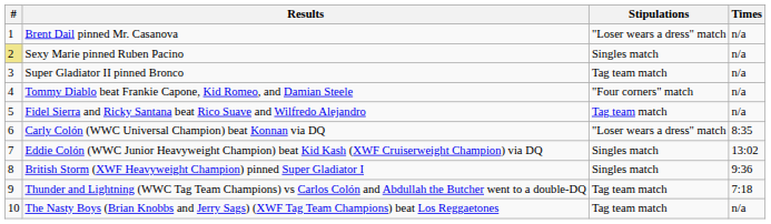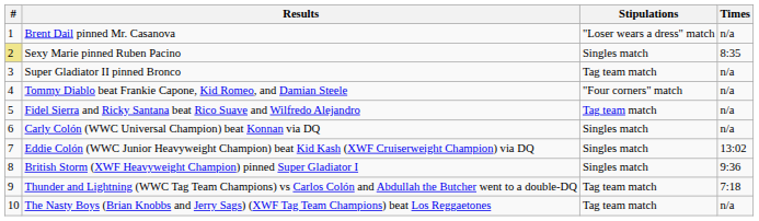Sexy Marie pinned Ruben Pacino | Times: n/a -> 8:35
Carly Colón (WWC Universal Champion) beat Konnan via DQ | Stipulations: "Loser wears a dress" match -> Singles match
Carly Colón (WWC Universal Champion) beat Konnan via DQ | Times: 8:35 -> n/a
